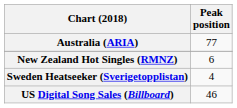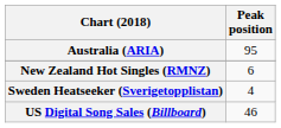Australia (ARIA) | Peak position: 77 -> 95
